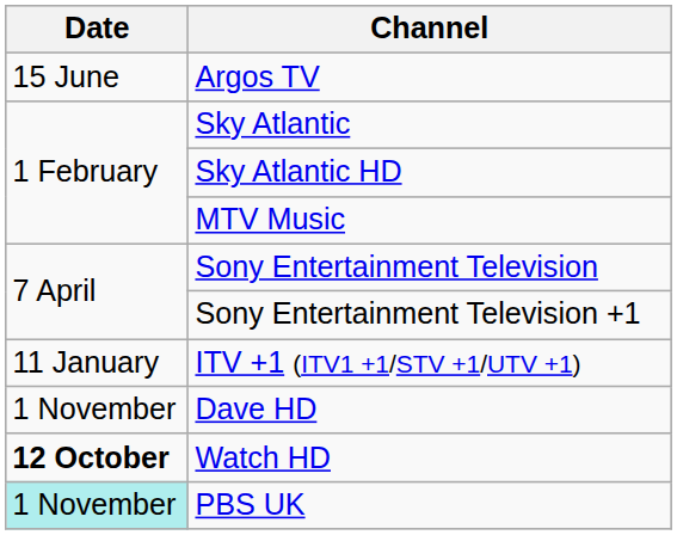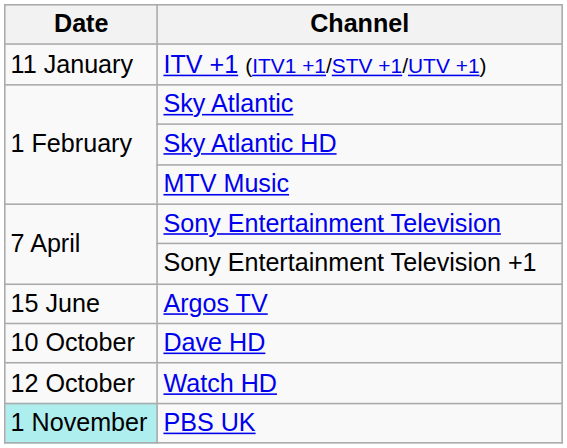rows swapped: ITV +1 (ITV1 +1/STV +1/UTV +1) <-> Argos TV
Dave HD | Date: 1 November -> 10 October
Watch HD | Date: bold -> normal
